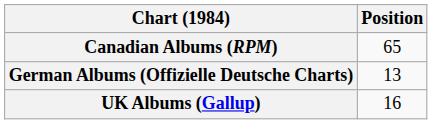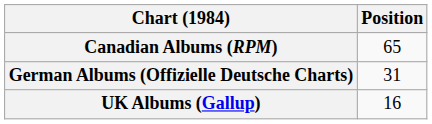German Albums (Offizielle Deutsche Charts) | Position: 13 -> 31
